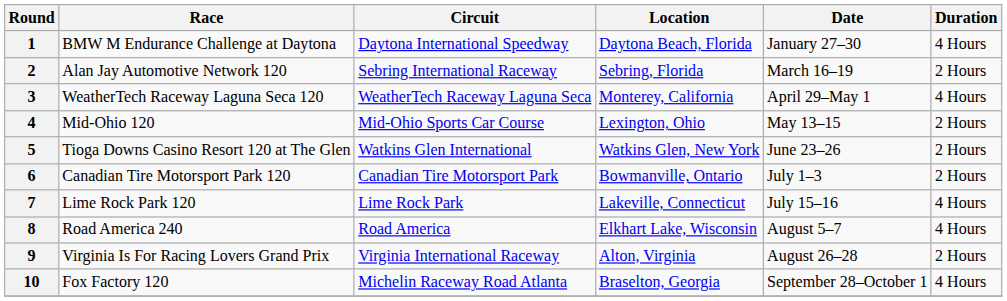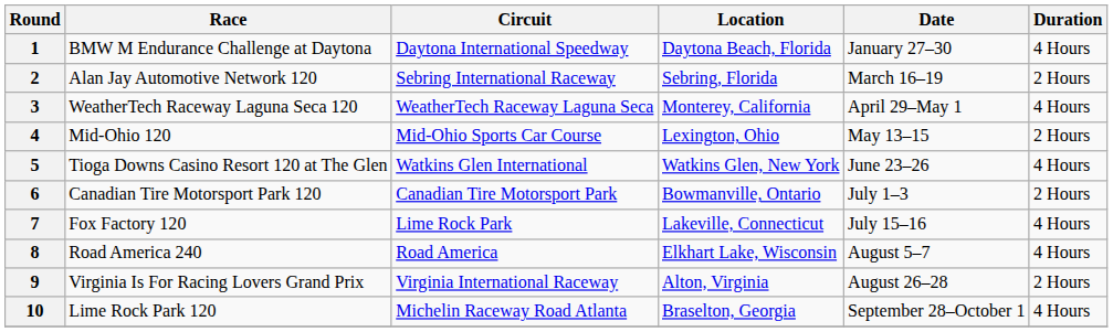5 | Duration: 2 Hours -> 4 Hours
7 | Race: Lime Rock Park 120 -> Fox Factory 120
10 | Race: Fox Factory 120 -> Lime Rock Park 120
